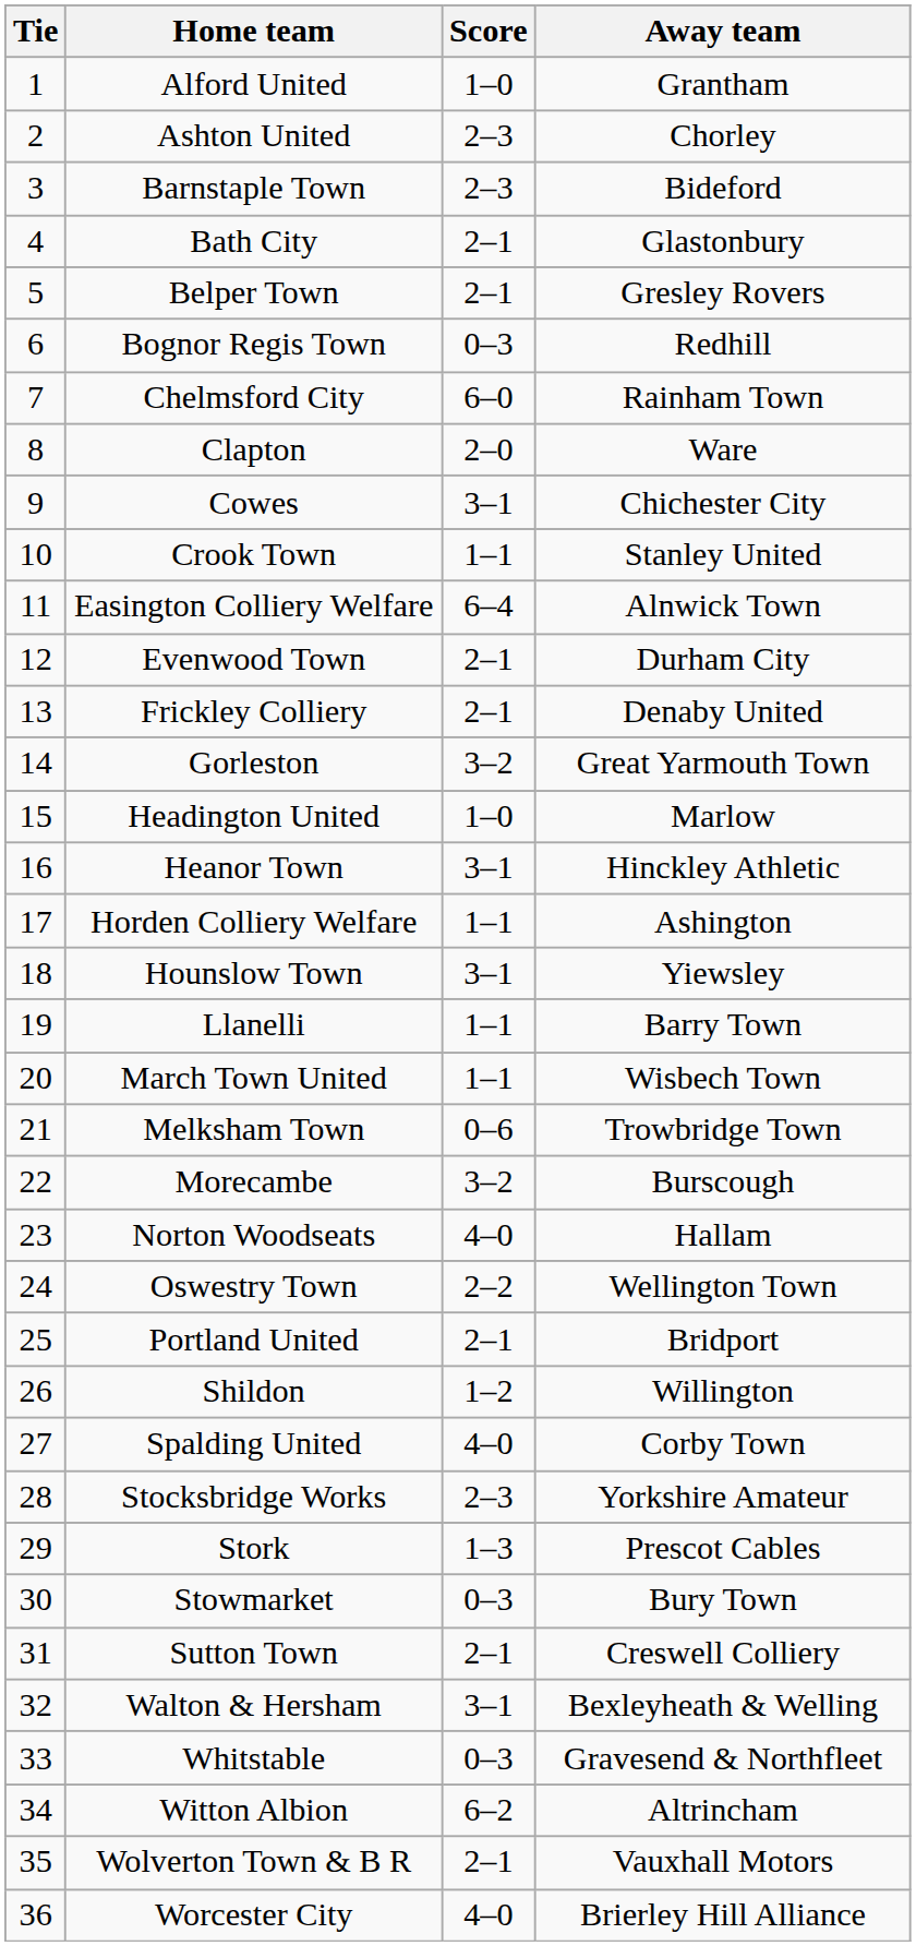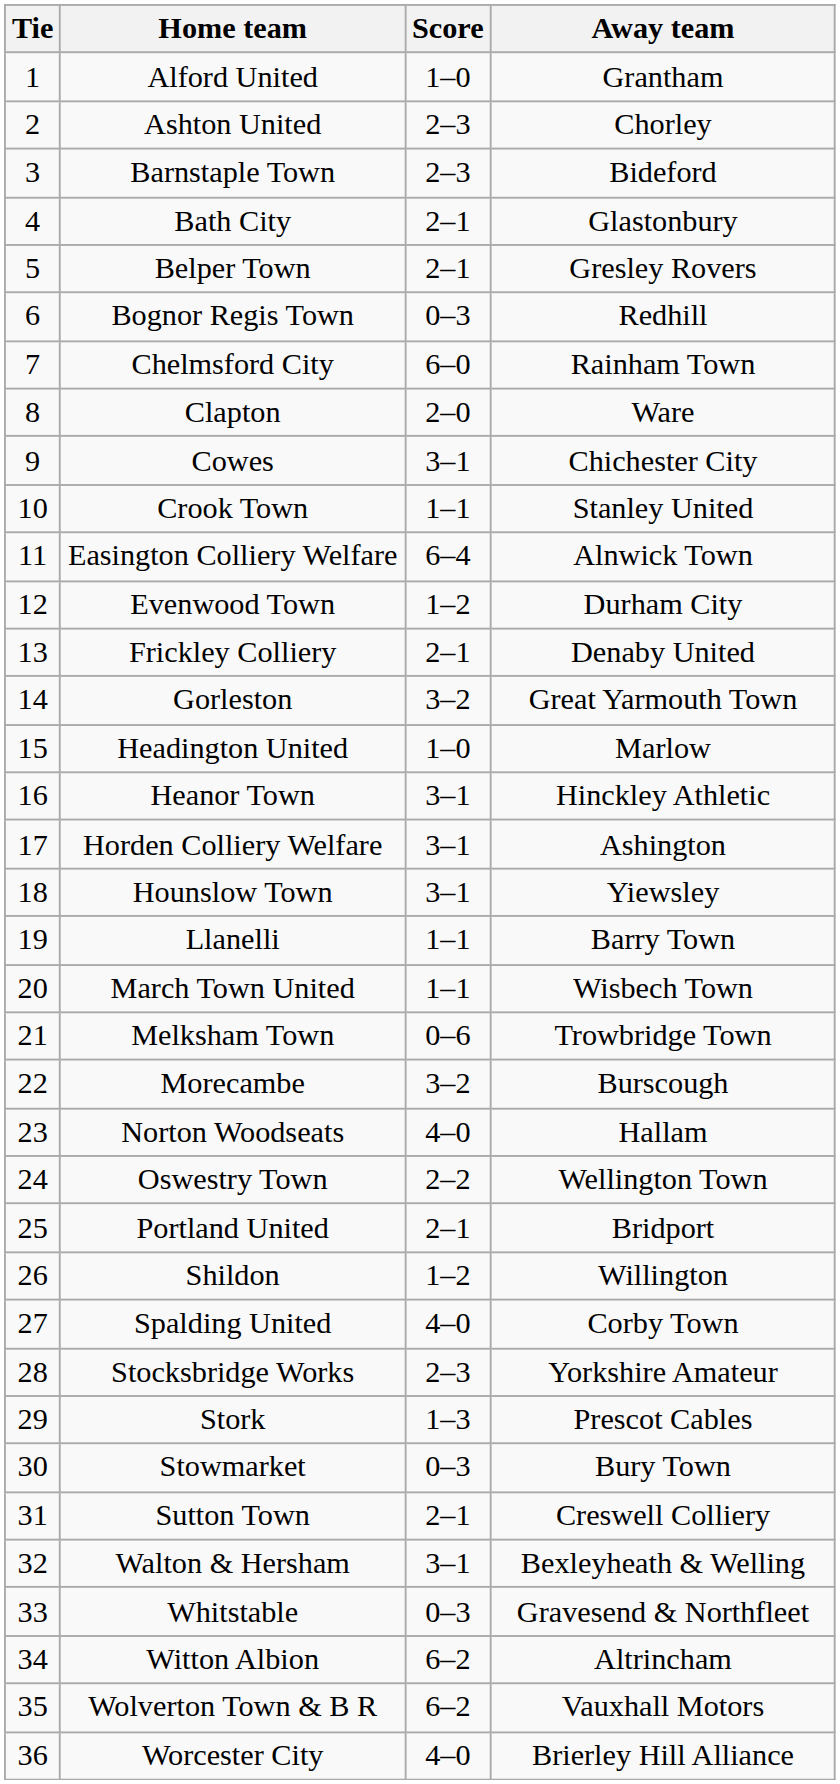Evenwood Town | Score: 2–1 -> 1–2
Horden Colliery Welfare | Score: 1–1 -> 3–1
Wolverton Town & B R | Score: 2–1 -> 6–2
